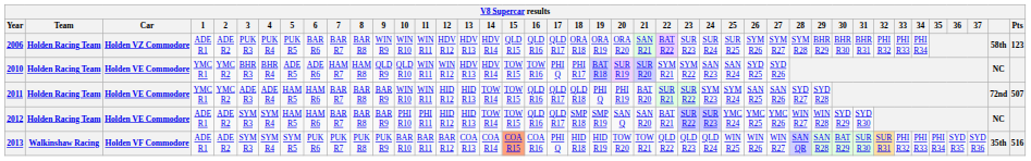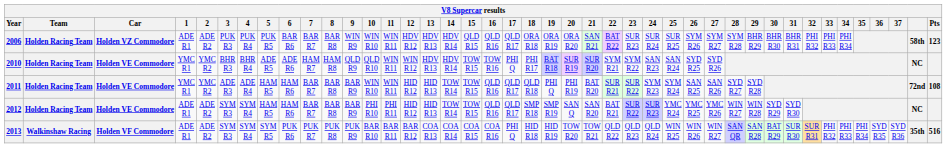2011 | Pts: 507 -> 108
2013 | 15: lightsalmon background -> no background
